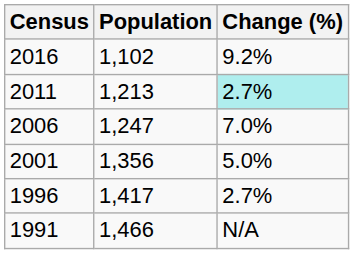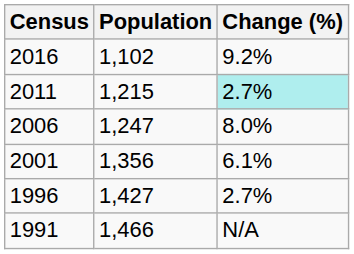2011 | Population: 1,213 -> 1,215
2006 | Change (%): 7.0% -> 8.0%
2001 | Change (%): 5.0% -> 6.1%
1996 | Population: 1,417 -> 1,427
